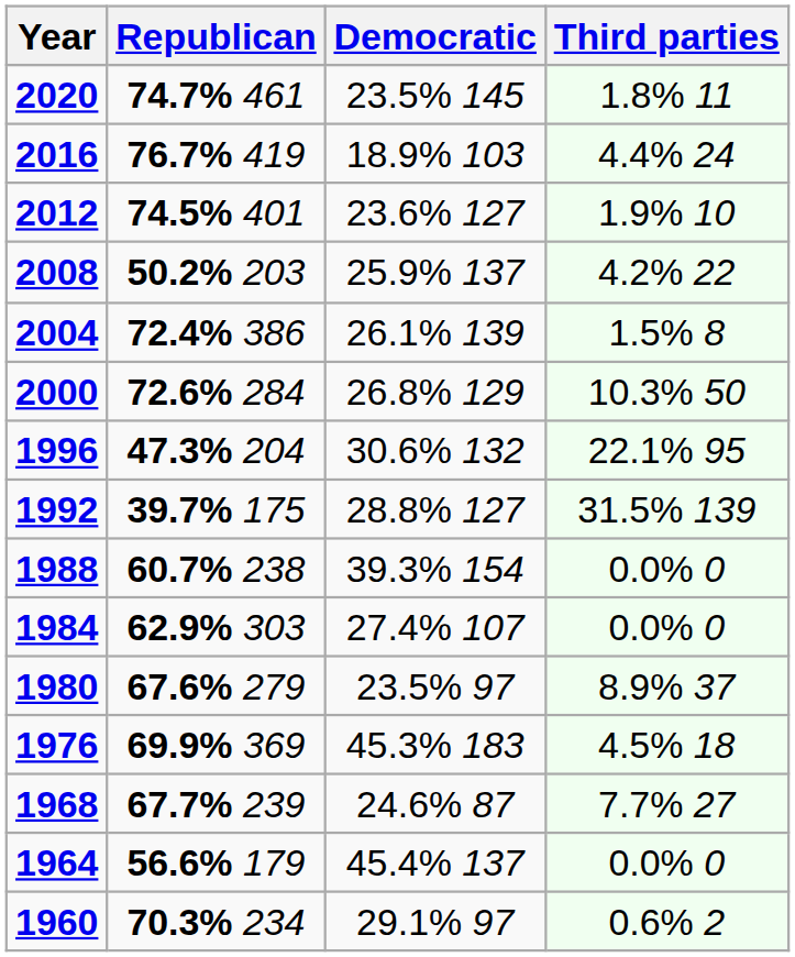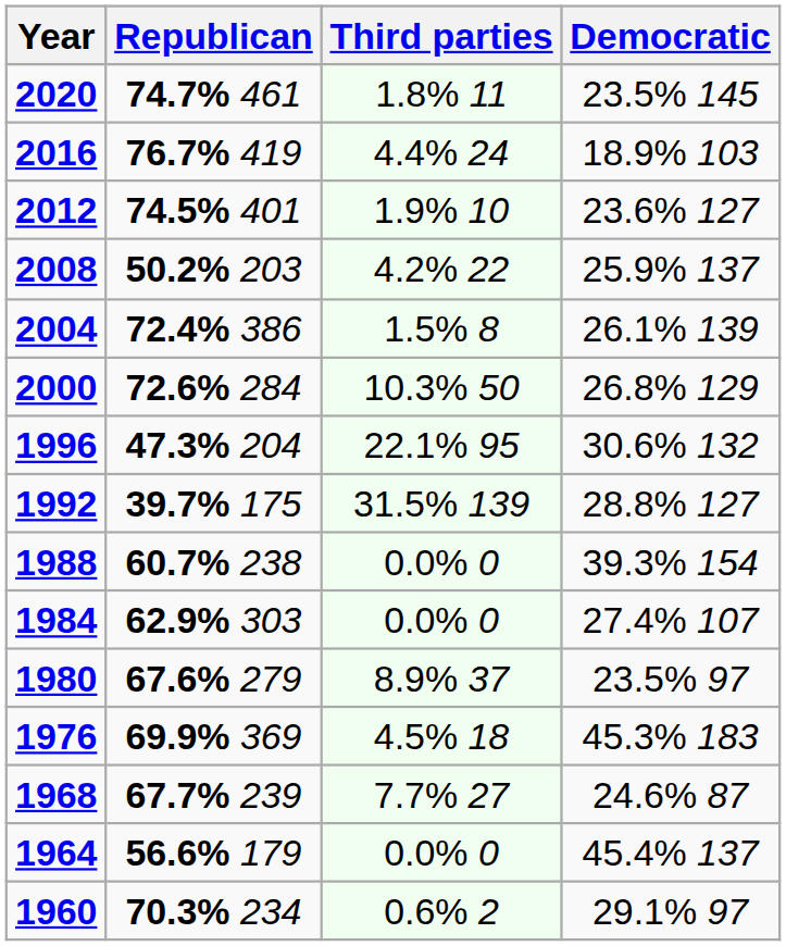columns swapped: Democratic <-> Third parties
